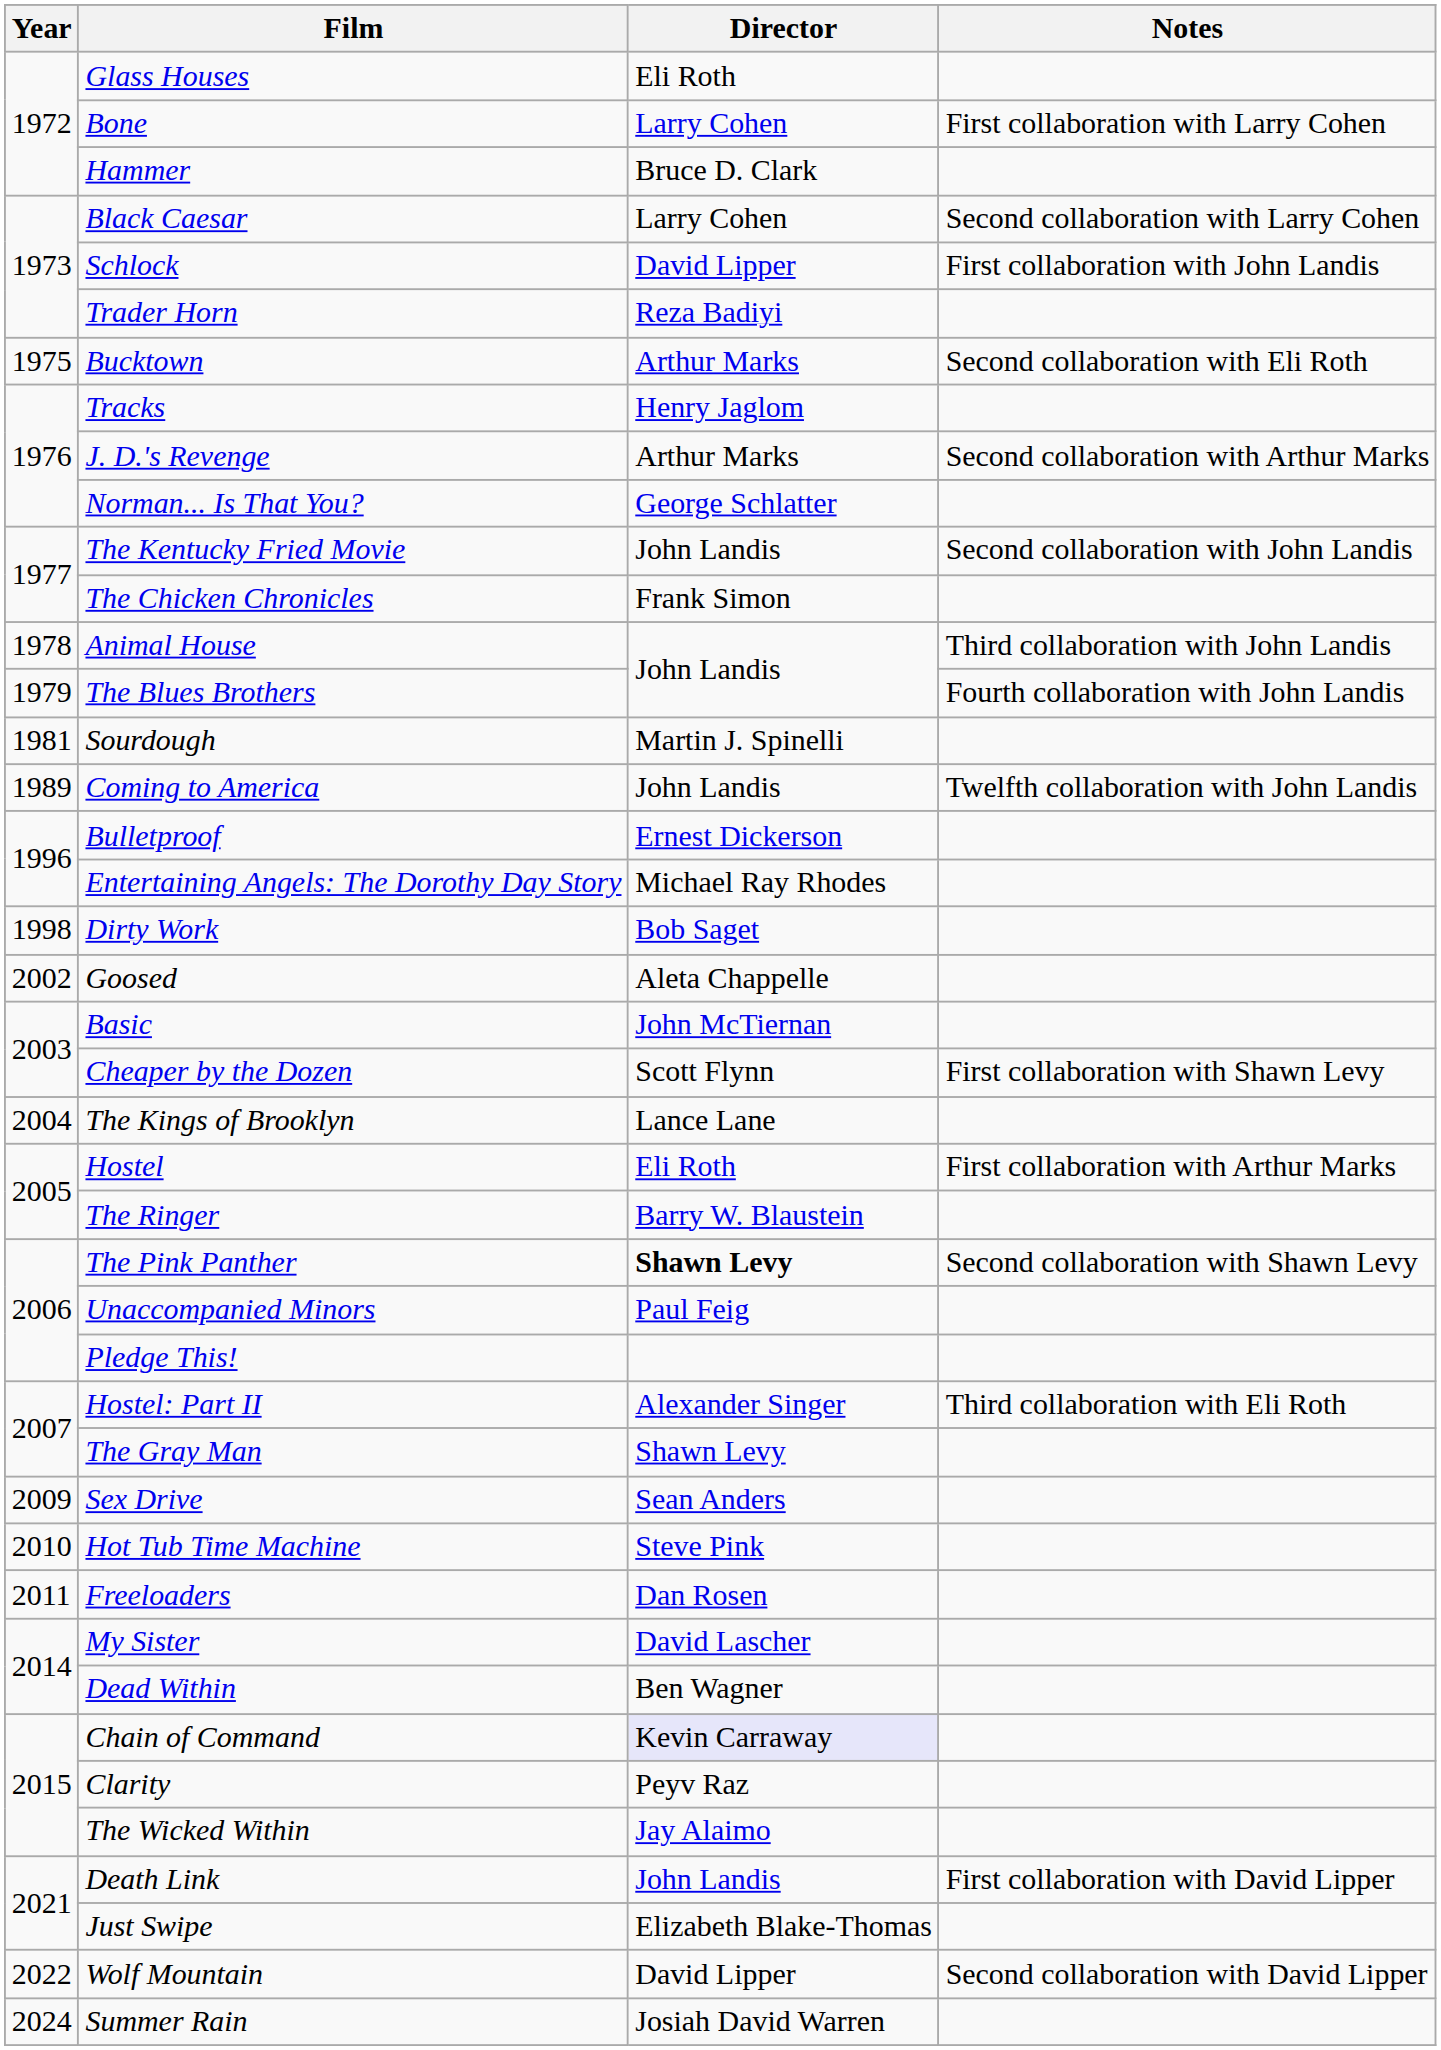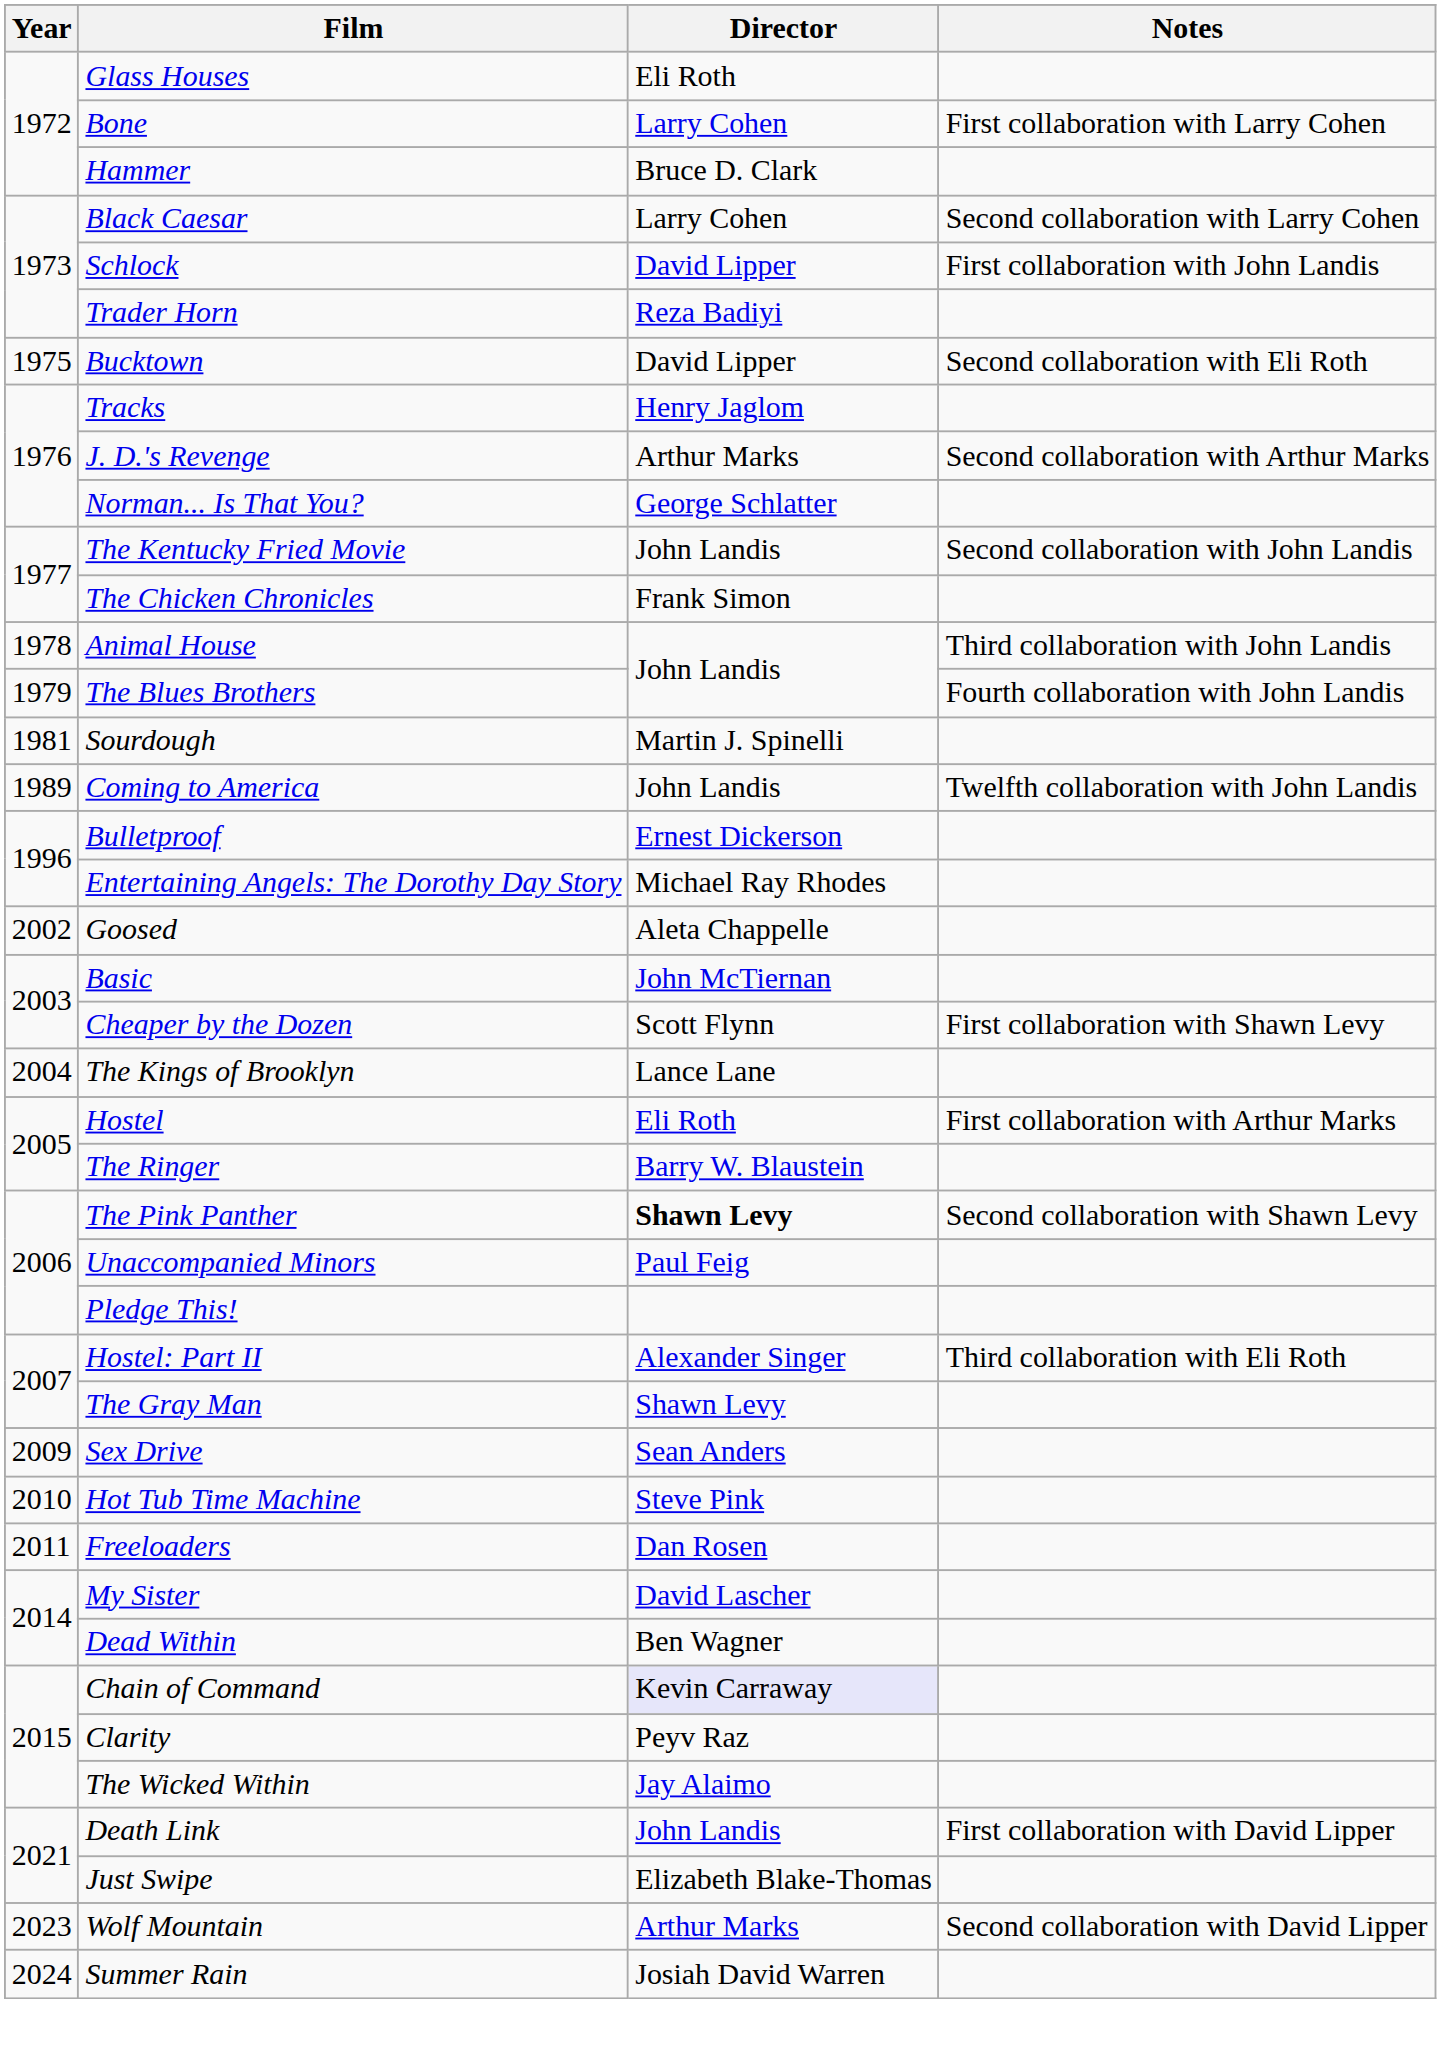Bucktown | Director: Arthur Marks -> David Lipper
- row: 1998 | Dirty Work | Bob Saget
Wolf Mountain | Year: 2022 -> 2023
Wolf Mountain | Director: David Lipper -> Arthur Marks
